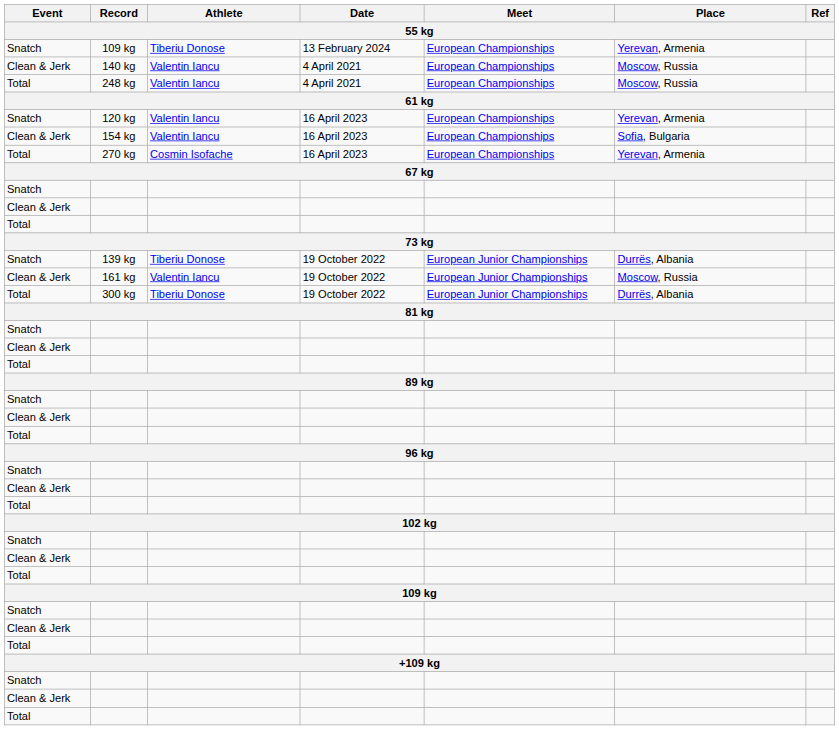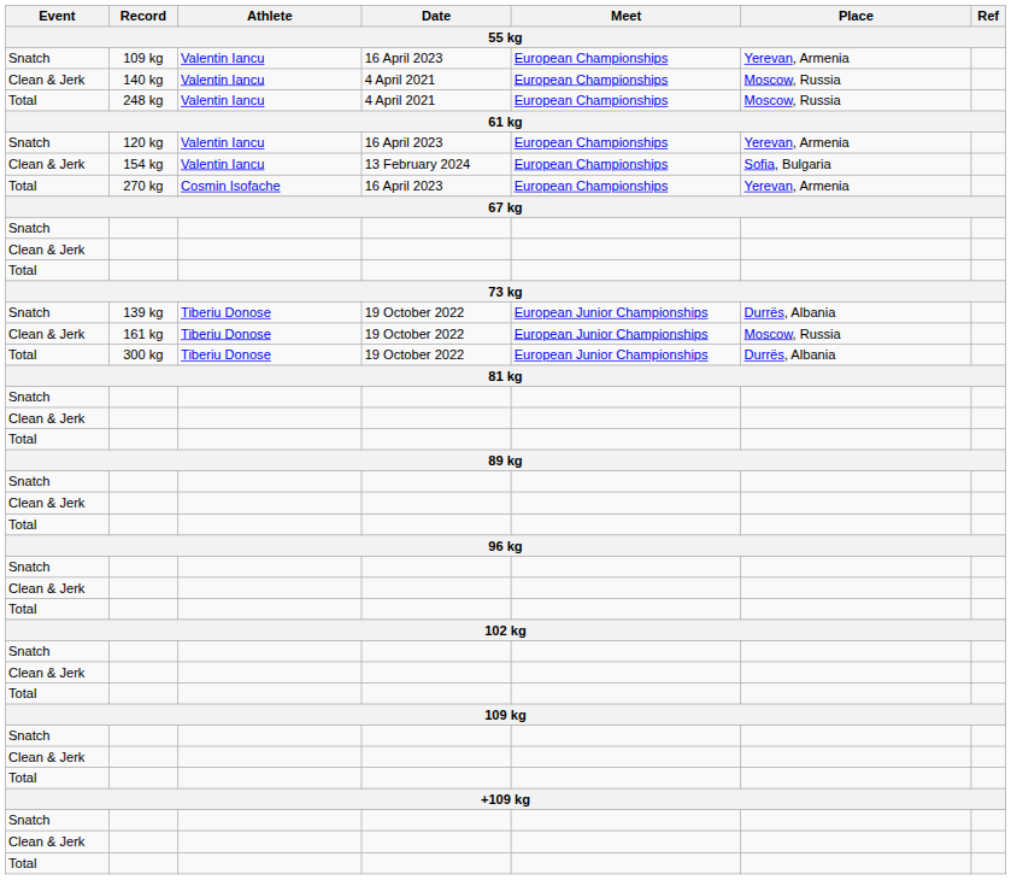Snatch / 109 kg | Athlete: Tiberiu Donose -> Valentin Iancu
Snatch / 109 kg | Date: 13 February 2024 -> 16 April 2023
154 kg | Date: 16 April 2023 -> 13 February 2024
161 kg | Athlete: Valentin Iancu -> Tiberiu Donose
